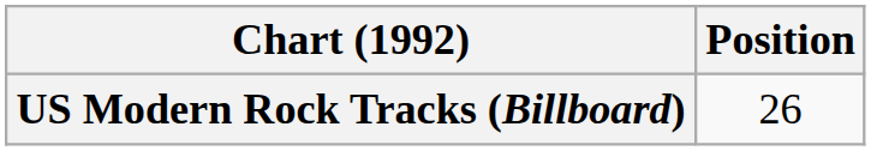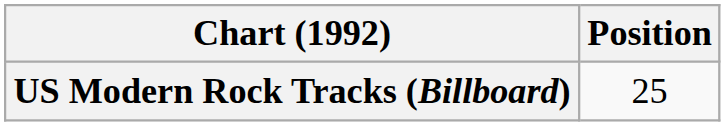US Modern Rock Tracks (Billboard) | Position: 26 -> 25
